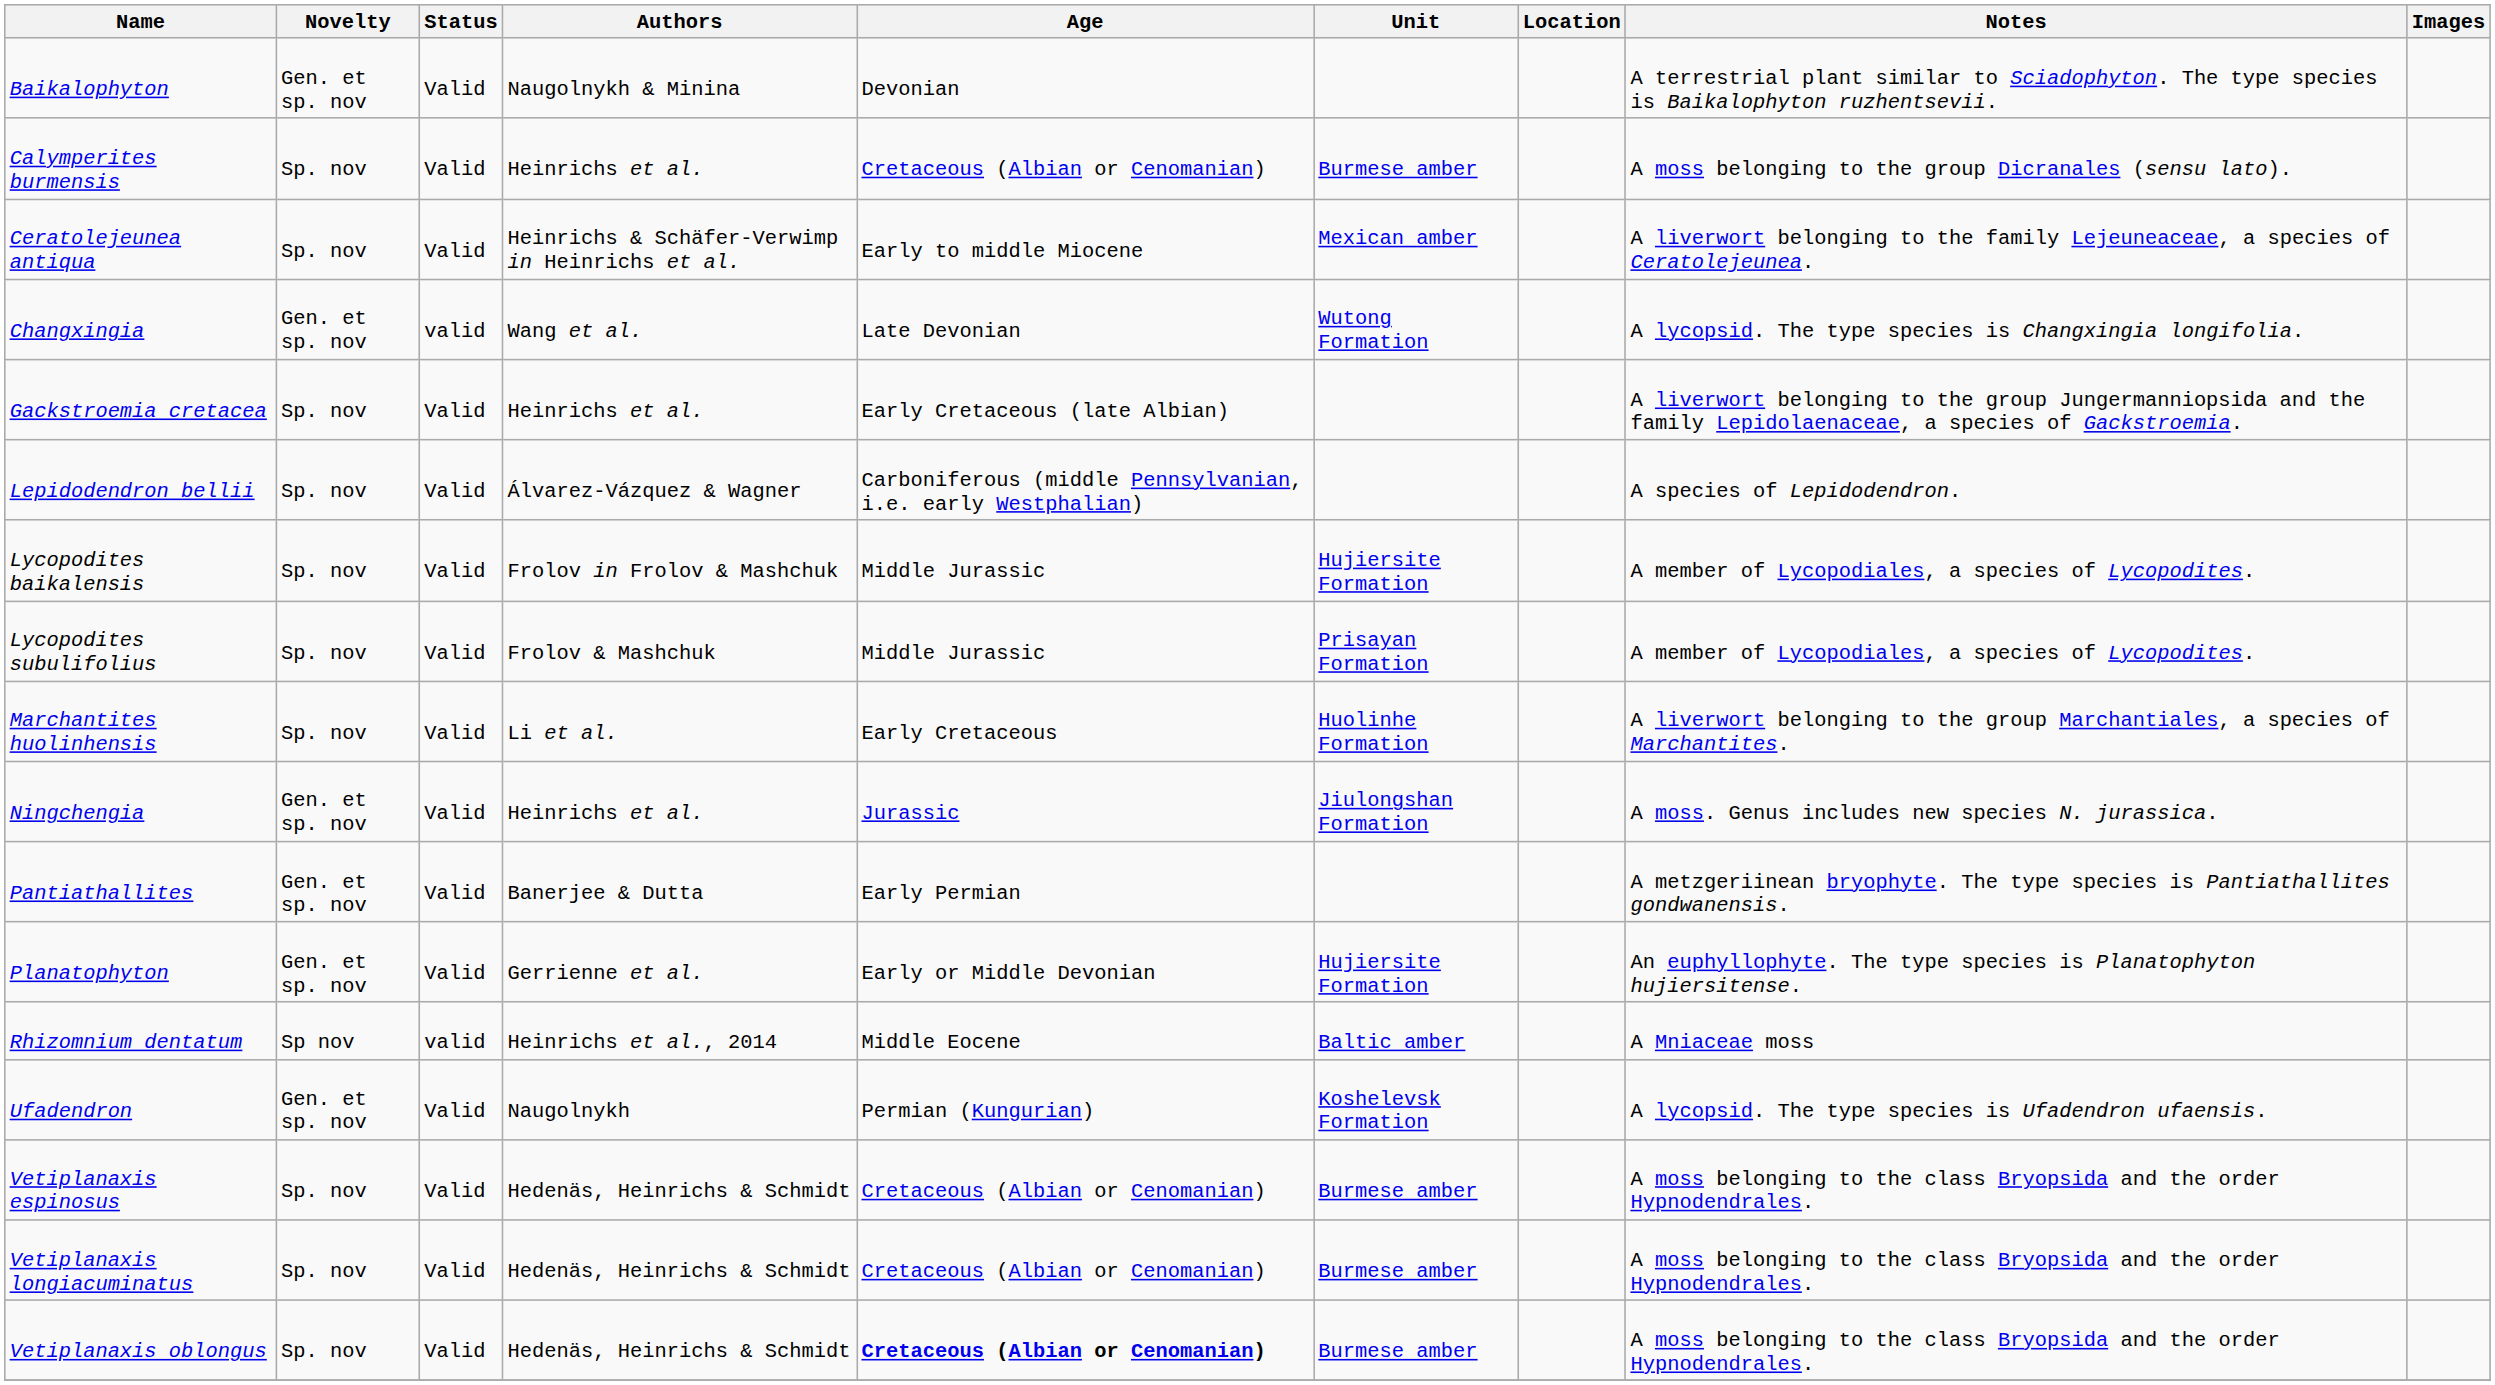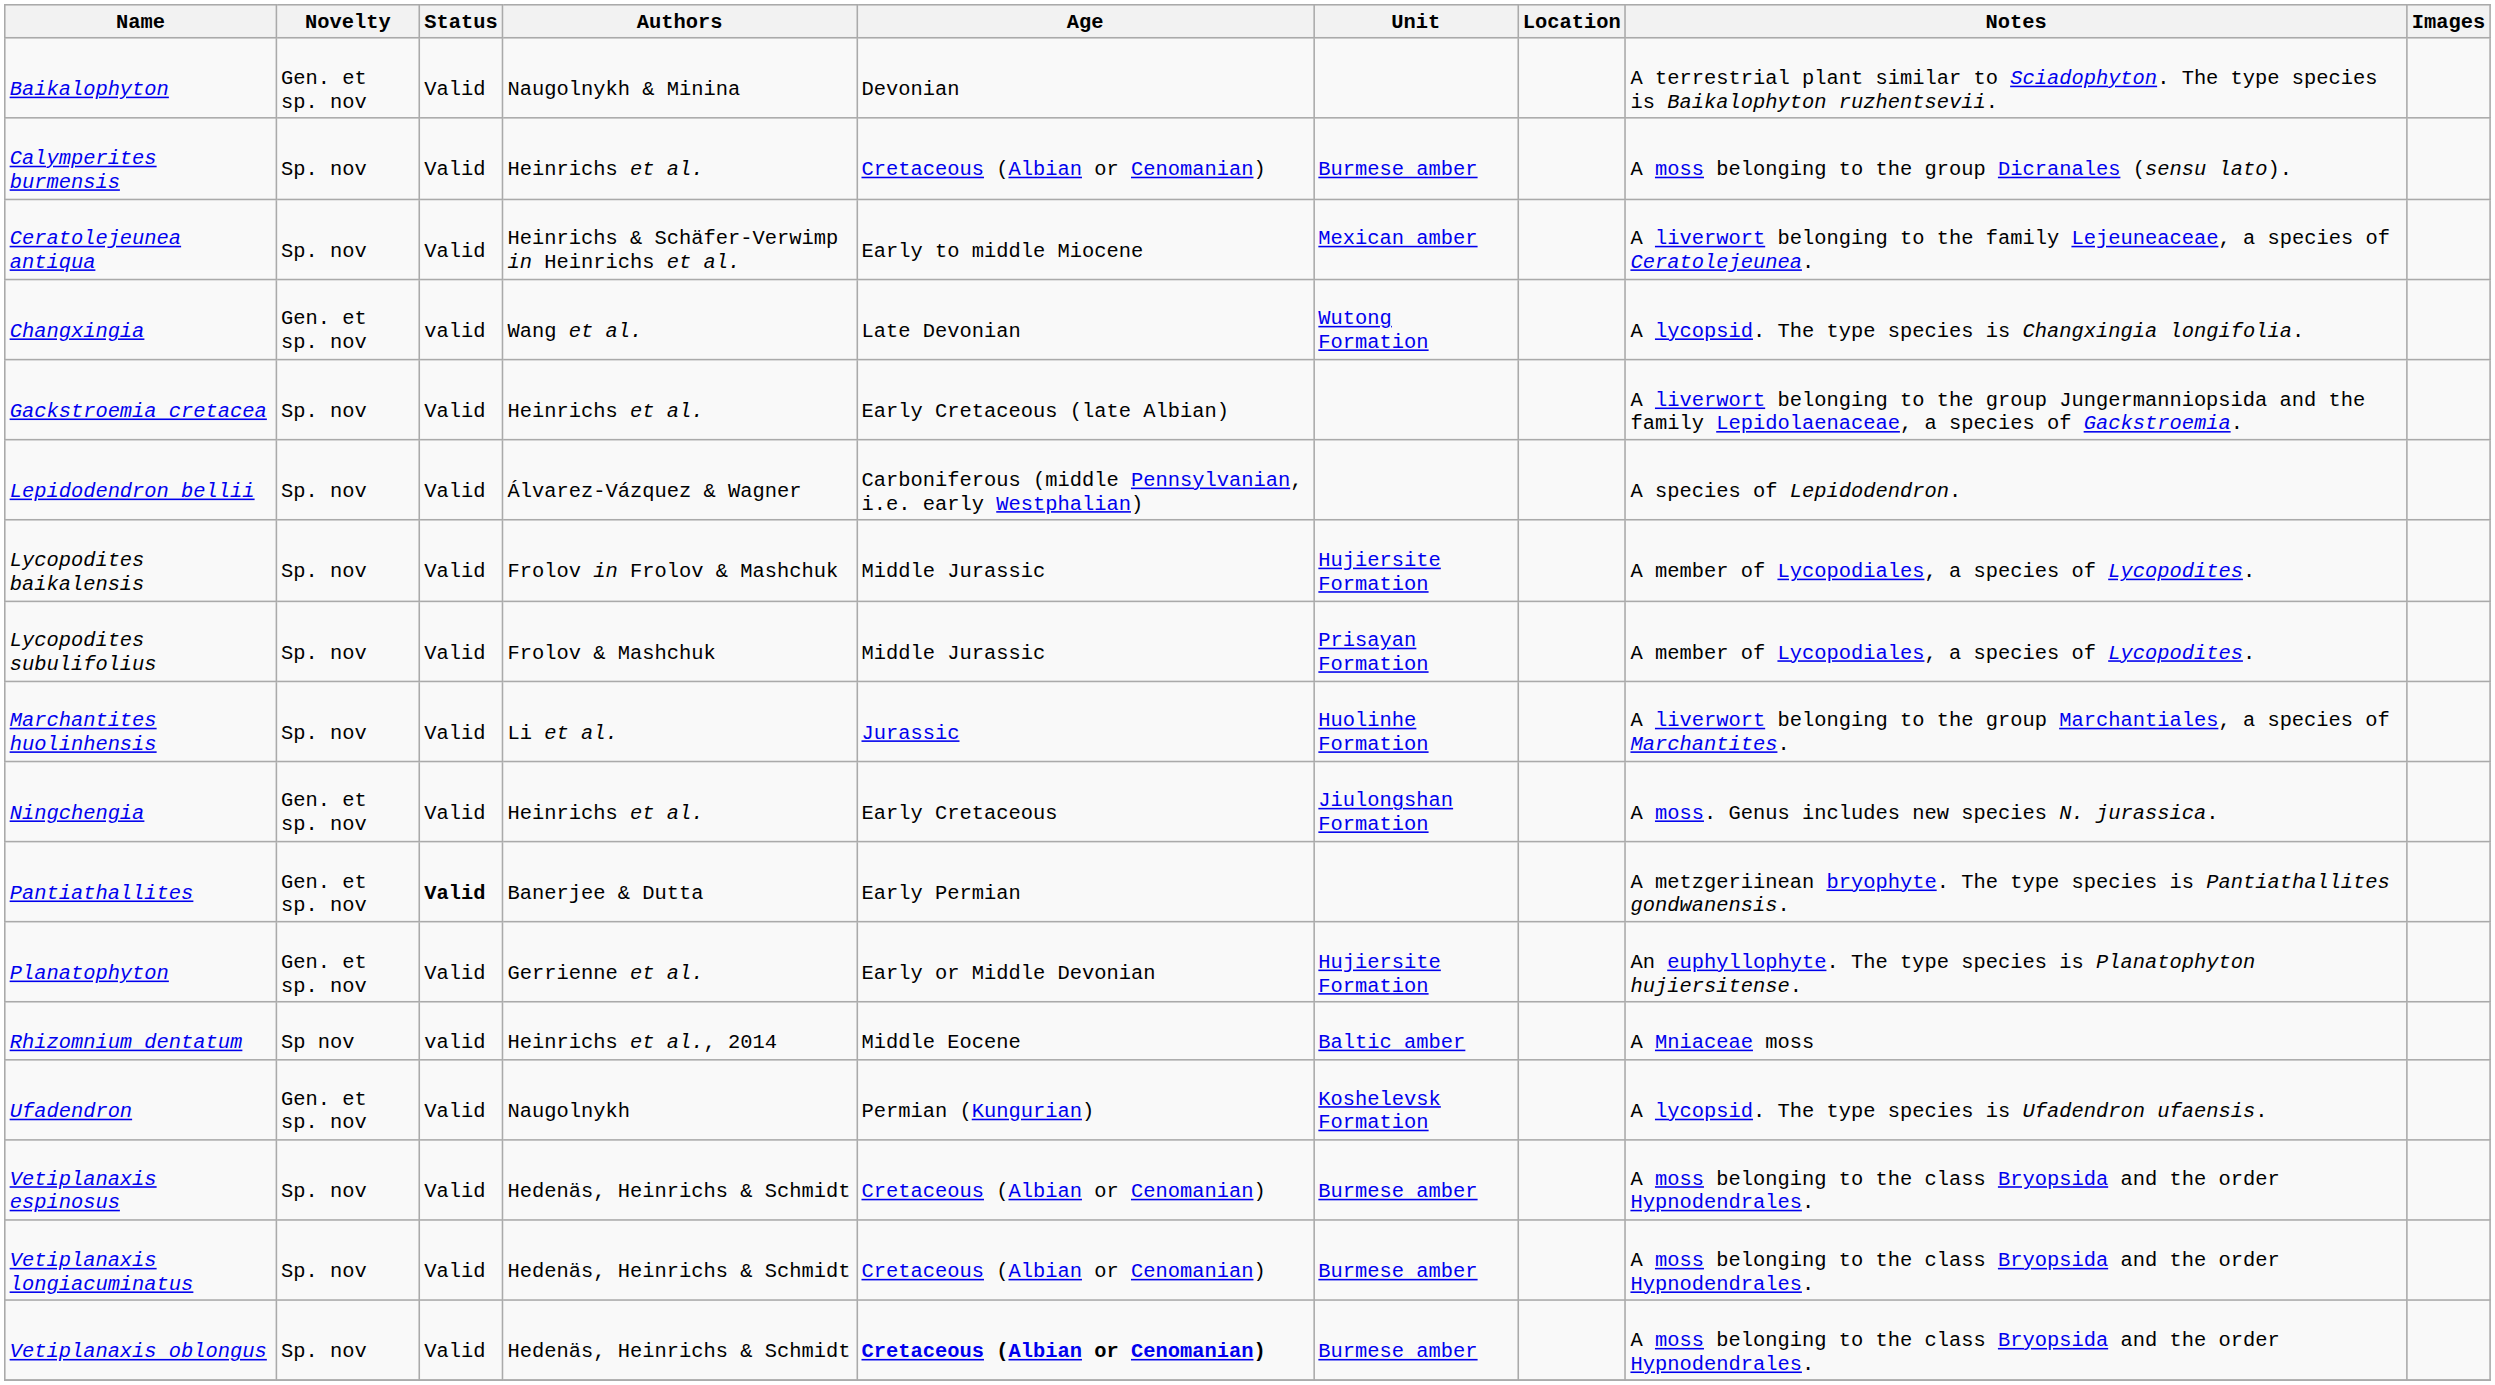Marchantites huolinhensis | Age: Early Cretaceous -> Jurassic
Ningchengia | Age: Jurassic -> Early Cretaceous
Pantiathallites | Status: normal -> bold
